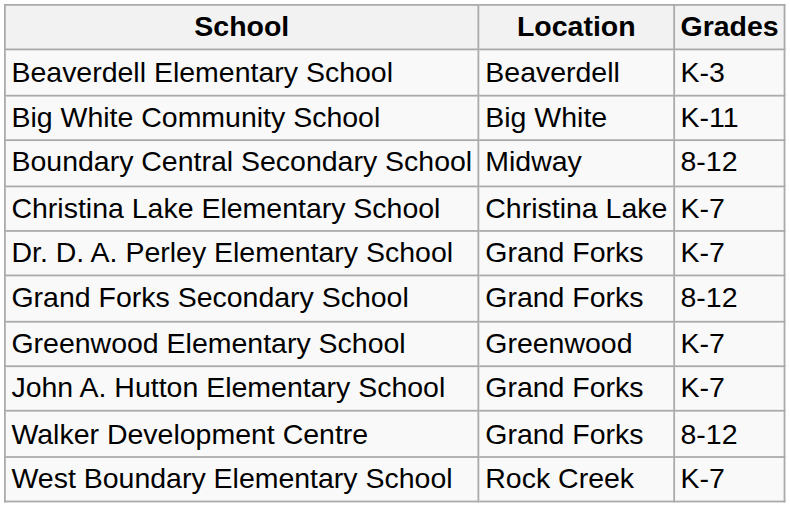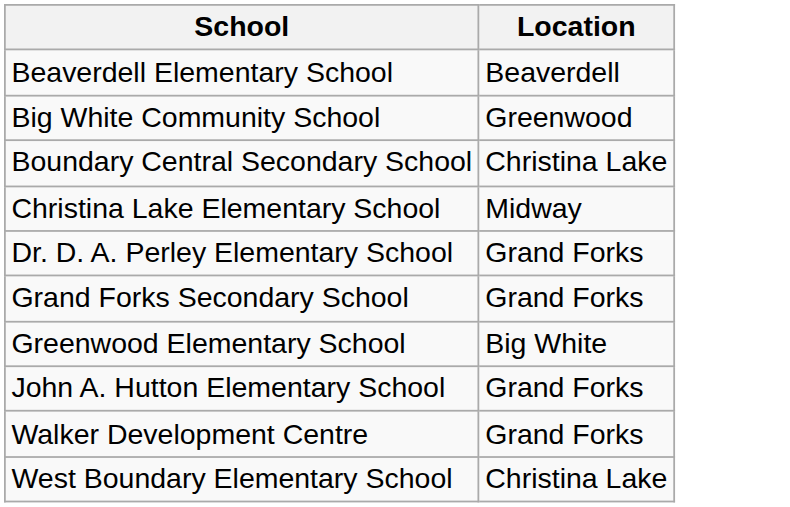- column: Grades | K-3 | K-11 | 8-12 | K-7 | K-7 | 8-12 | K-7 | K-7 | 8-12 | K-7
Big White Community School | Location: Big White -> Greenwood
Boundary Central Secondary School | Location: Midway -> Christina Lake
Christina Lake Elementary School | Location: Christina Lake -> Midway
Greenwood Elementary School | Location: Greenwood -> Big White
West Boundary Elementary School | Location: Rock Creek -> Christina Lake
